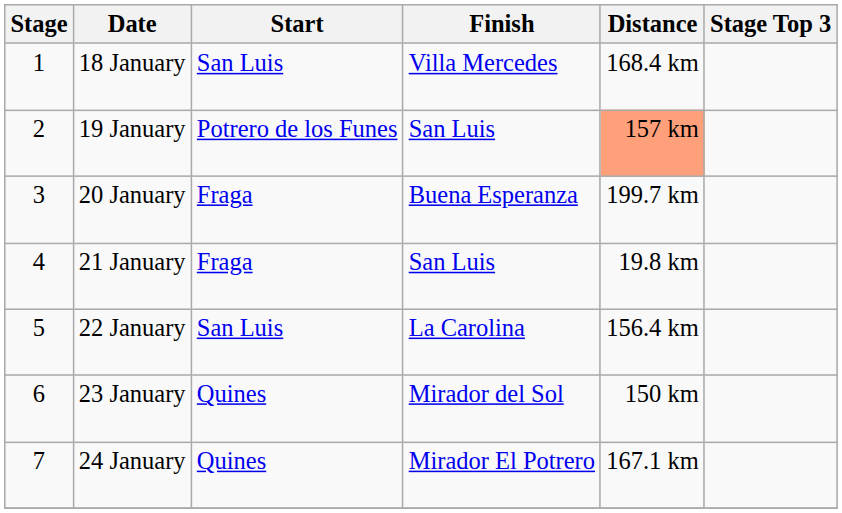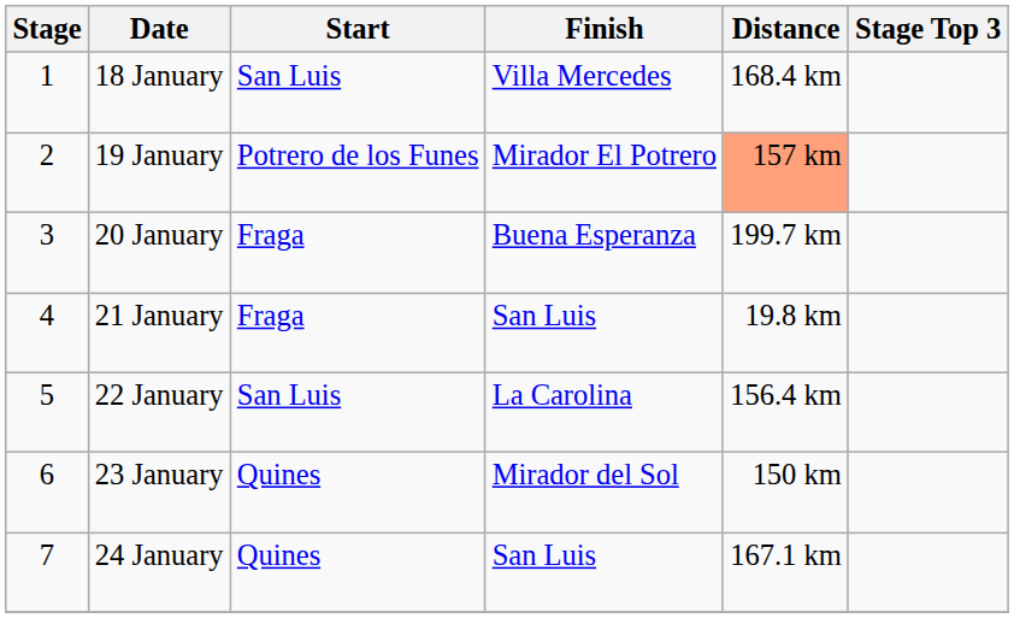19 January | Finish: San Luis -> Mirador El Potrero
24 January | Finish: Mirador El Potrero -> San Luis
